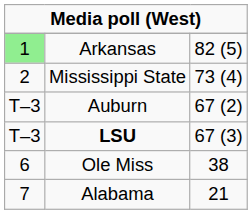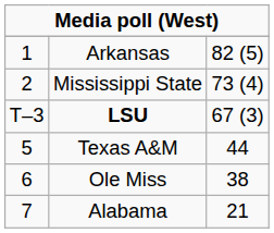Arkansas | column 1: lightgreen background -> no background
- row: T–3 | Auburn | 67 (2)
+ row: 5 | Texas A&M | 44
